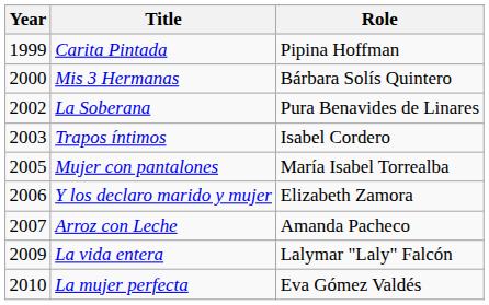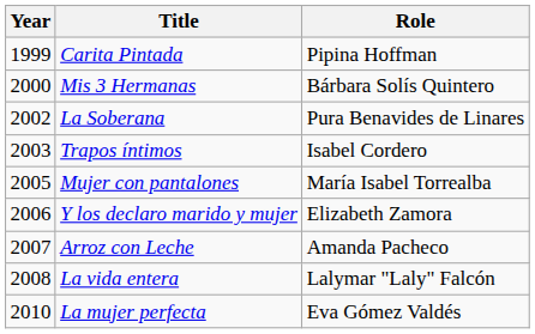La vida entera | Year: 2009 -> 2008
